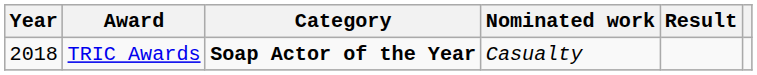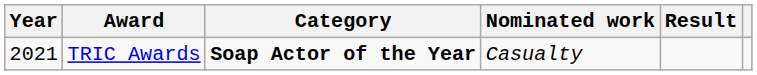TRIC Awards | Year: 2018 -> 2021
